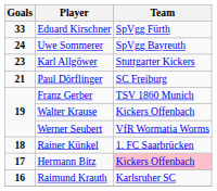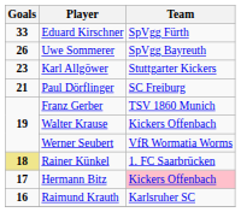Uwe Sommerer | Goals: 24 -> 26
Rainer Künkel | Goals: no background -> khaki background
